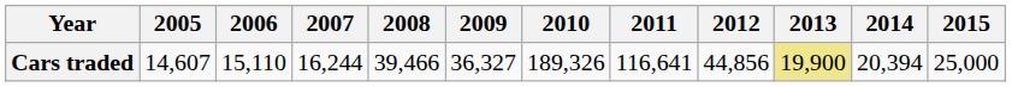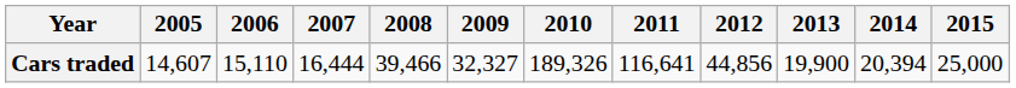Cars traded | 2007: 16,244 -> 16,444
Cars traded | 2009: 36,327 -> 32,327
Cars traded | 2013: khaki background -> no background
